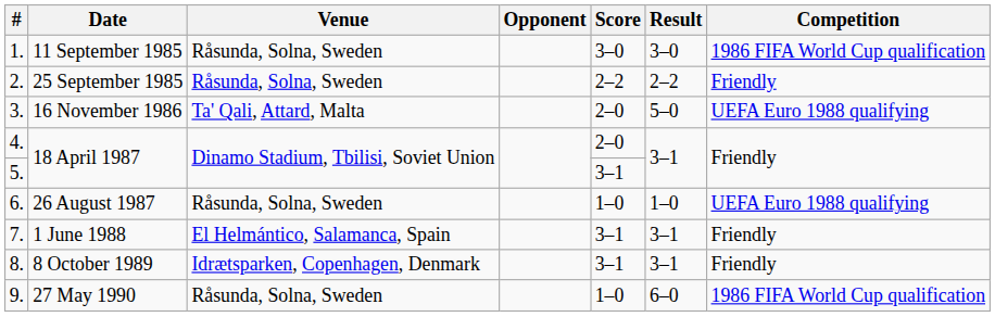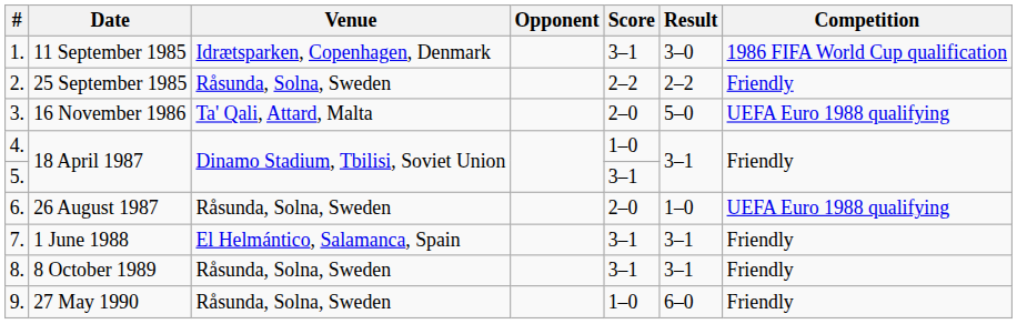1. | Venue: Råsunda, Solna, Sweden -> Idrætsparken, Copenhagen, Denmark
1. | Score: 3–0 -> 3–1
4. | Score: 2–0 -> 1–0
6. | Score: 1–0 -> 2–0
8. | Venue: Idrætsparken, Copenhagen, Denmark -> Råsunda, Solna, Sweden
9. | Competition: 1986 FIFA World Cup qualification -> Friendly
